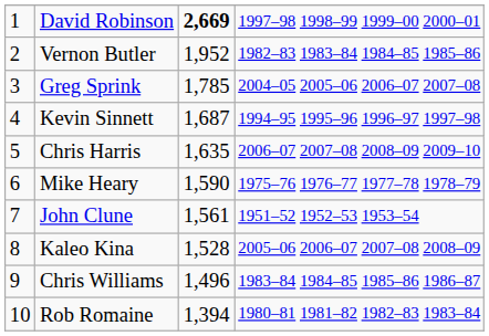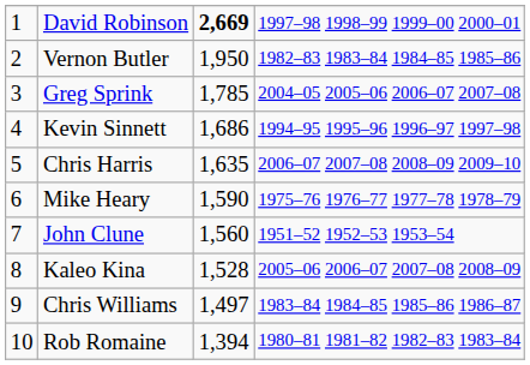Vernon Butler | column 3: 1,952 -> 1,950
Kevin Sinnett | column 3: 1,687 -> 1,686
John Clune | column 3: 1,561 -> 1,560
Chris Williams | column 3: 1,496 -> 1,497
